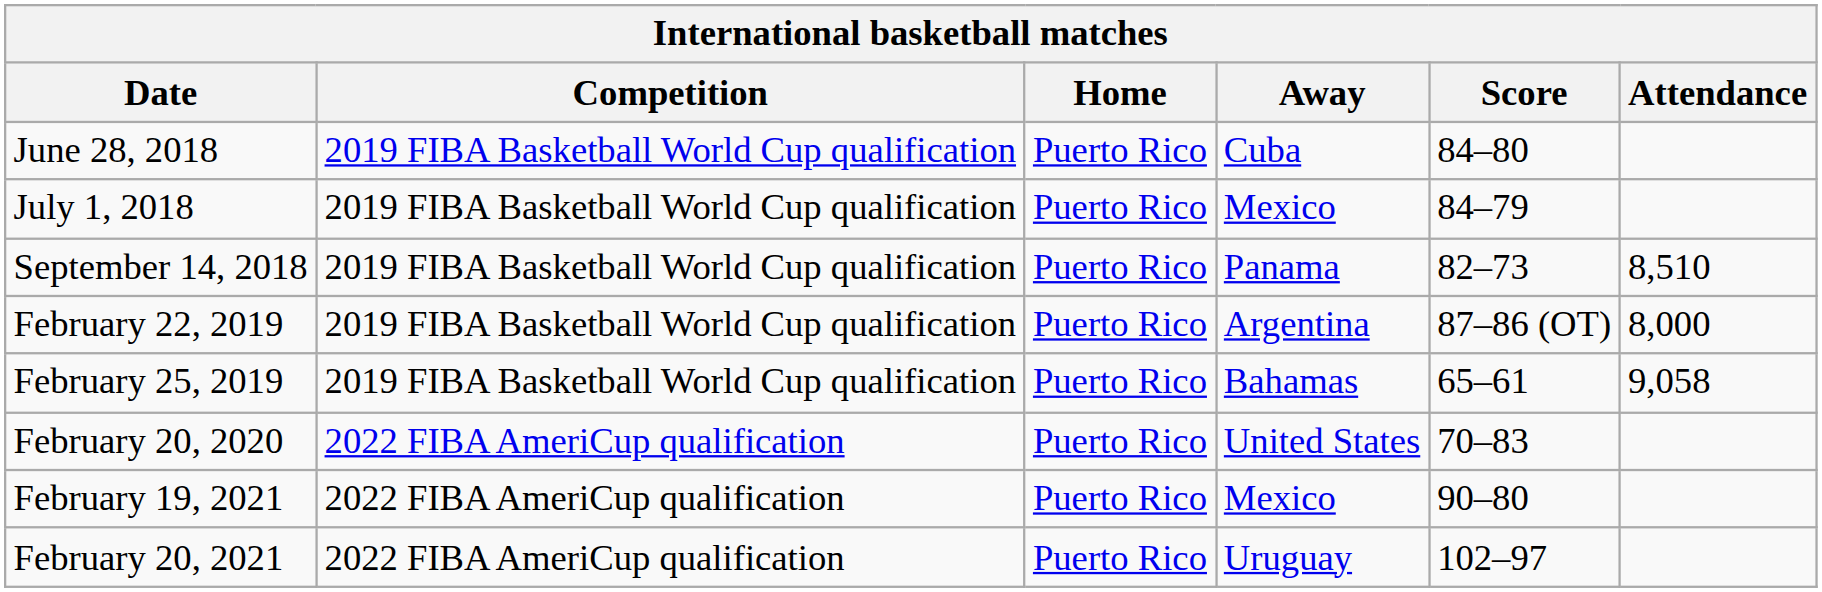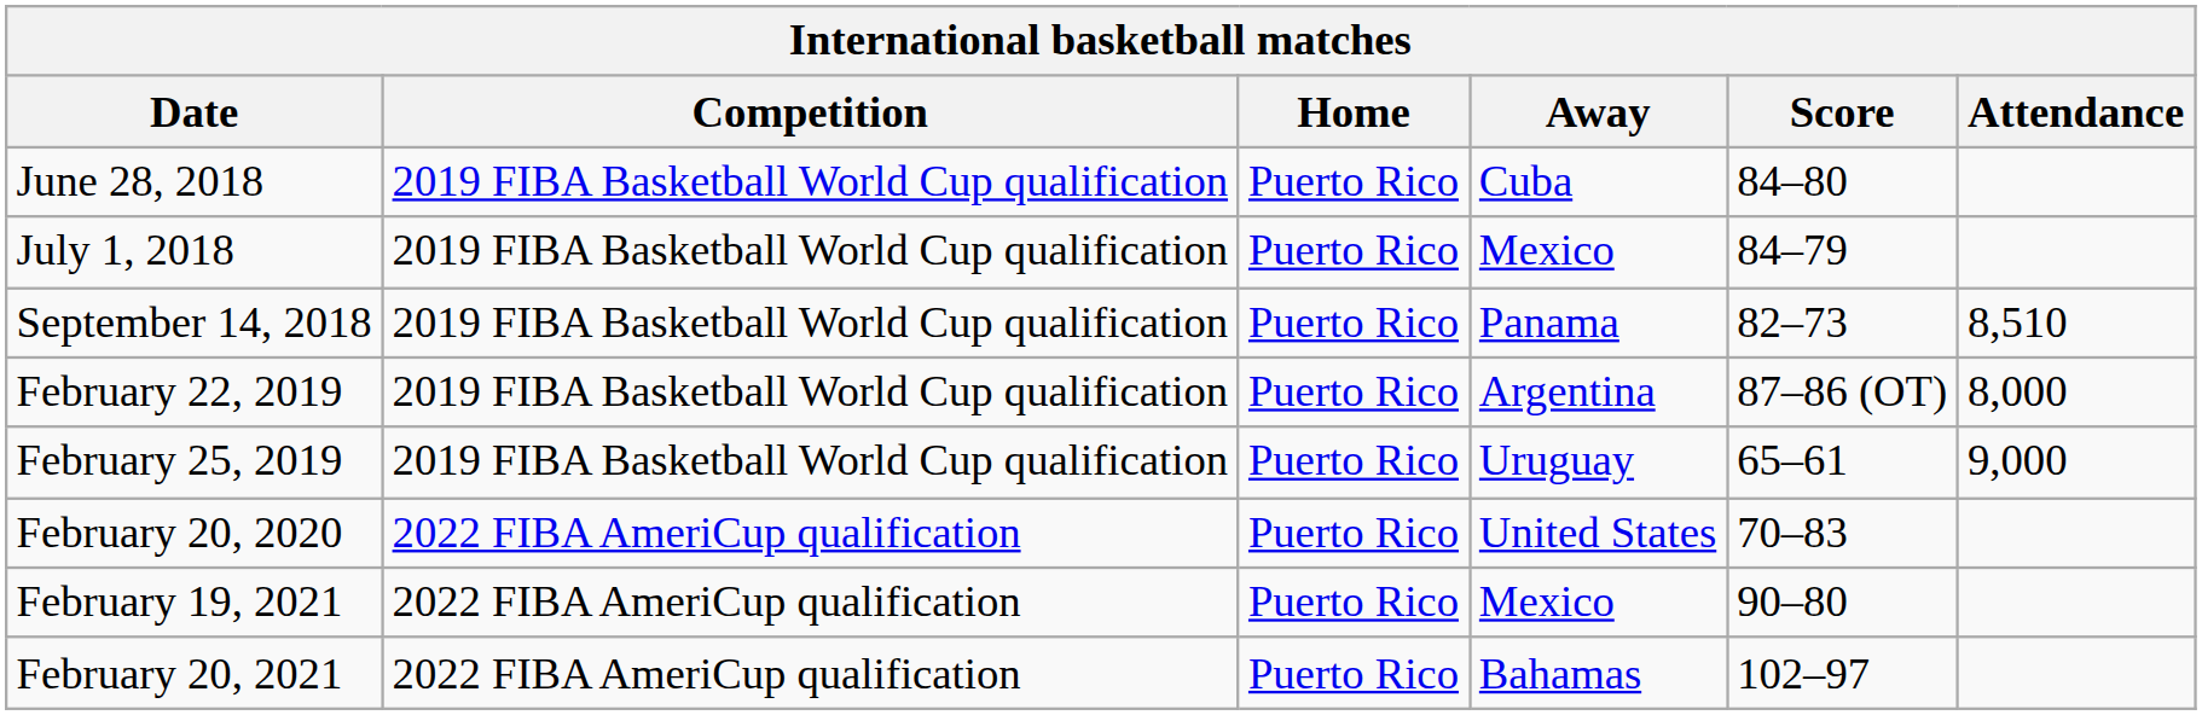February 25, 2019 | Away: Bahamas -> Uruguay
February 25, 2019 | Attendance: 9,058 -> 9,000
February 20, 2021 | Away: Uruguay -> Bahamas
